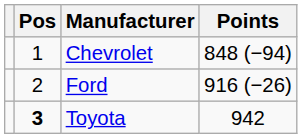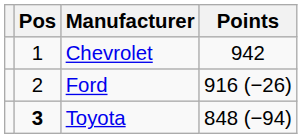Chevrolet | Points: 848 (−94) -> 942
Toyota | Points: 942 -> 848 (−94)
